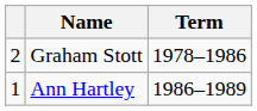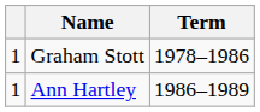Graham Stott | column 1: 2 -> 1
